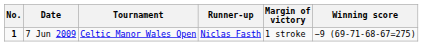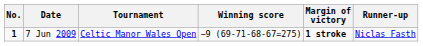columns swapped: Winning score <-> Runner-up
7 Jun 2009 | Margin of victory: normal -> bold
